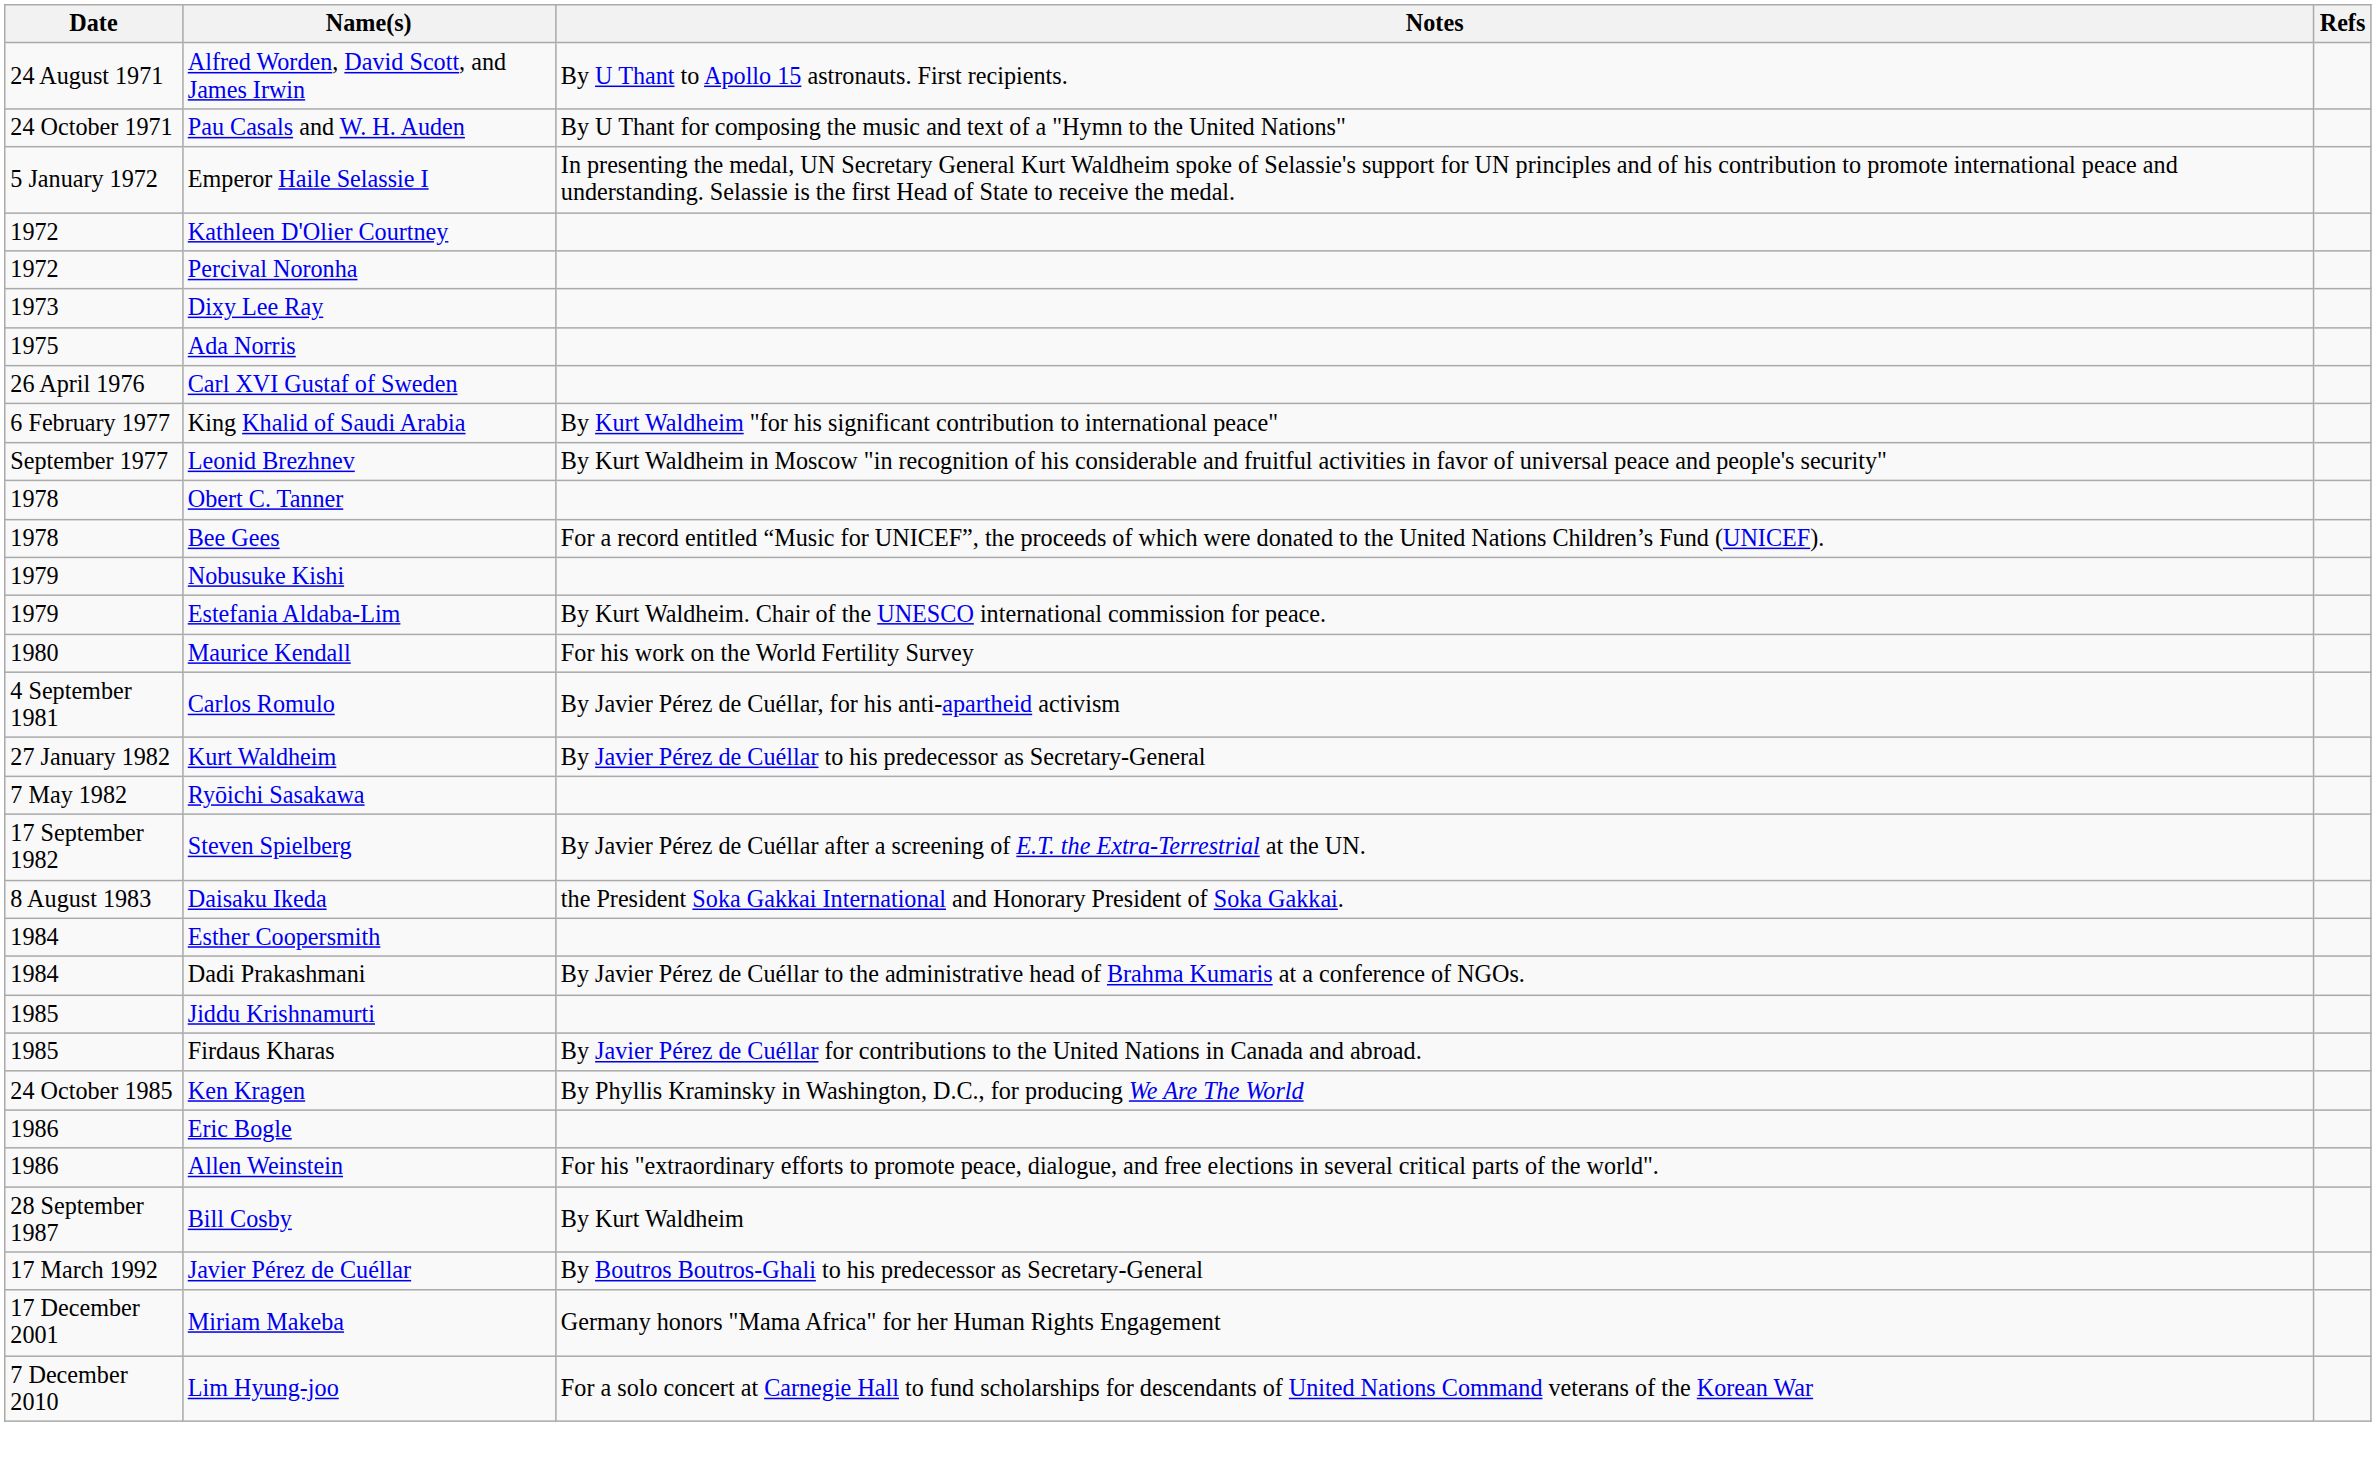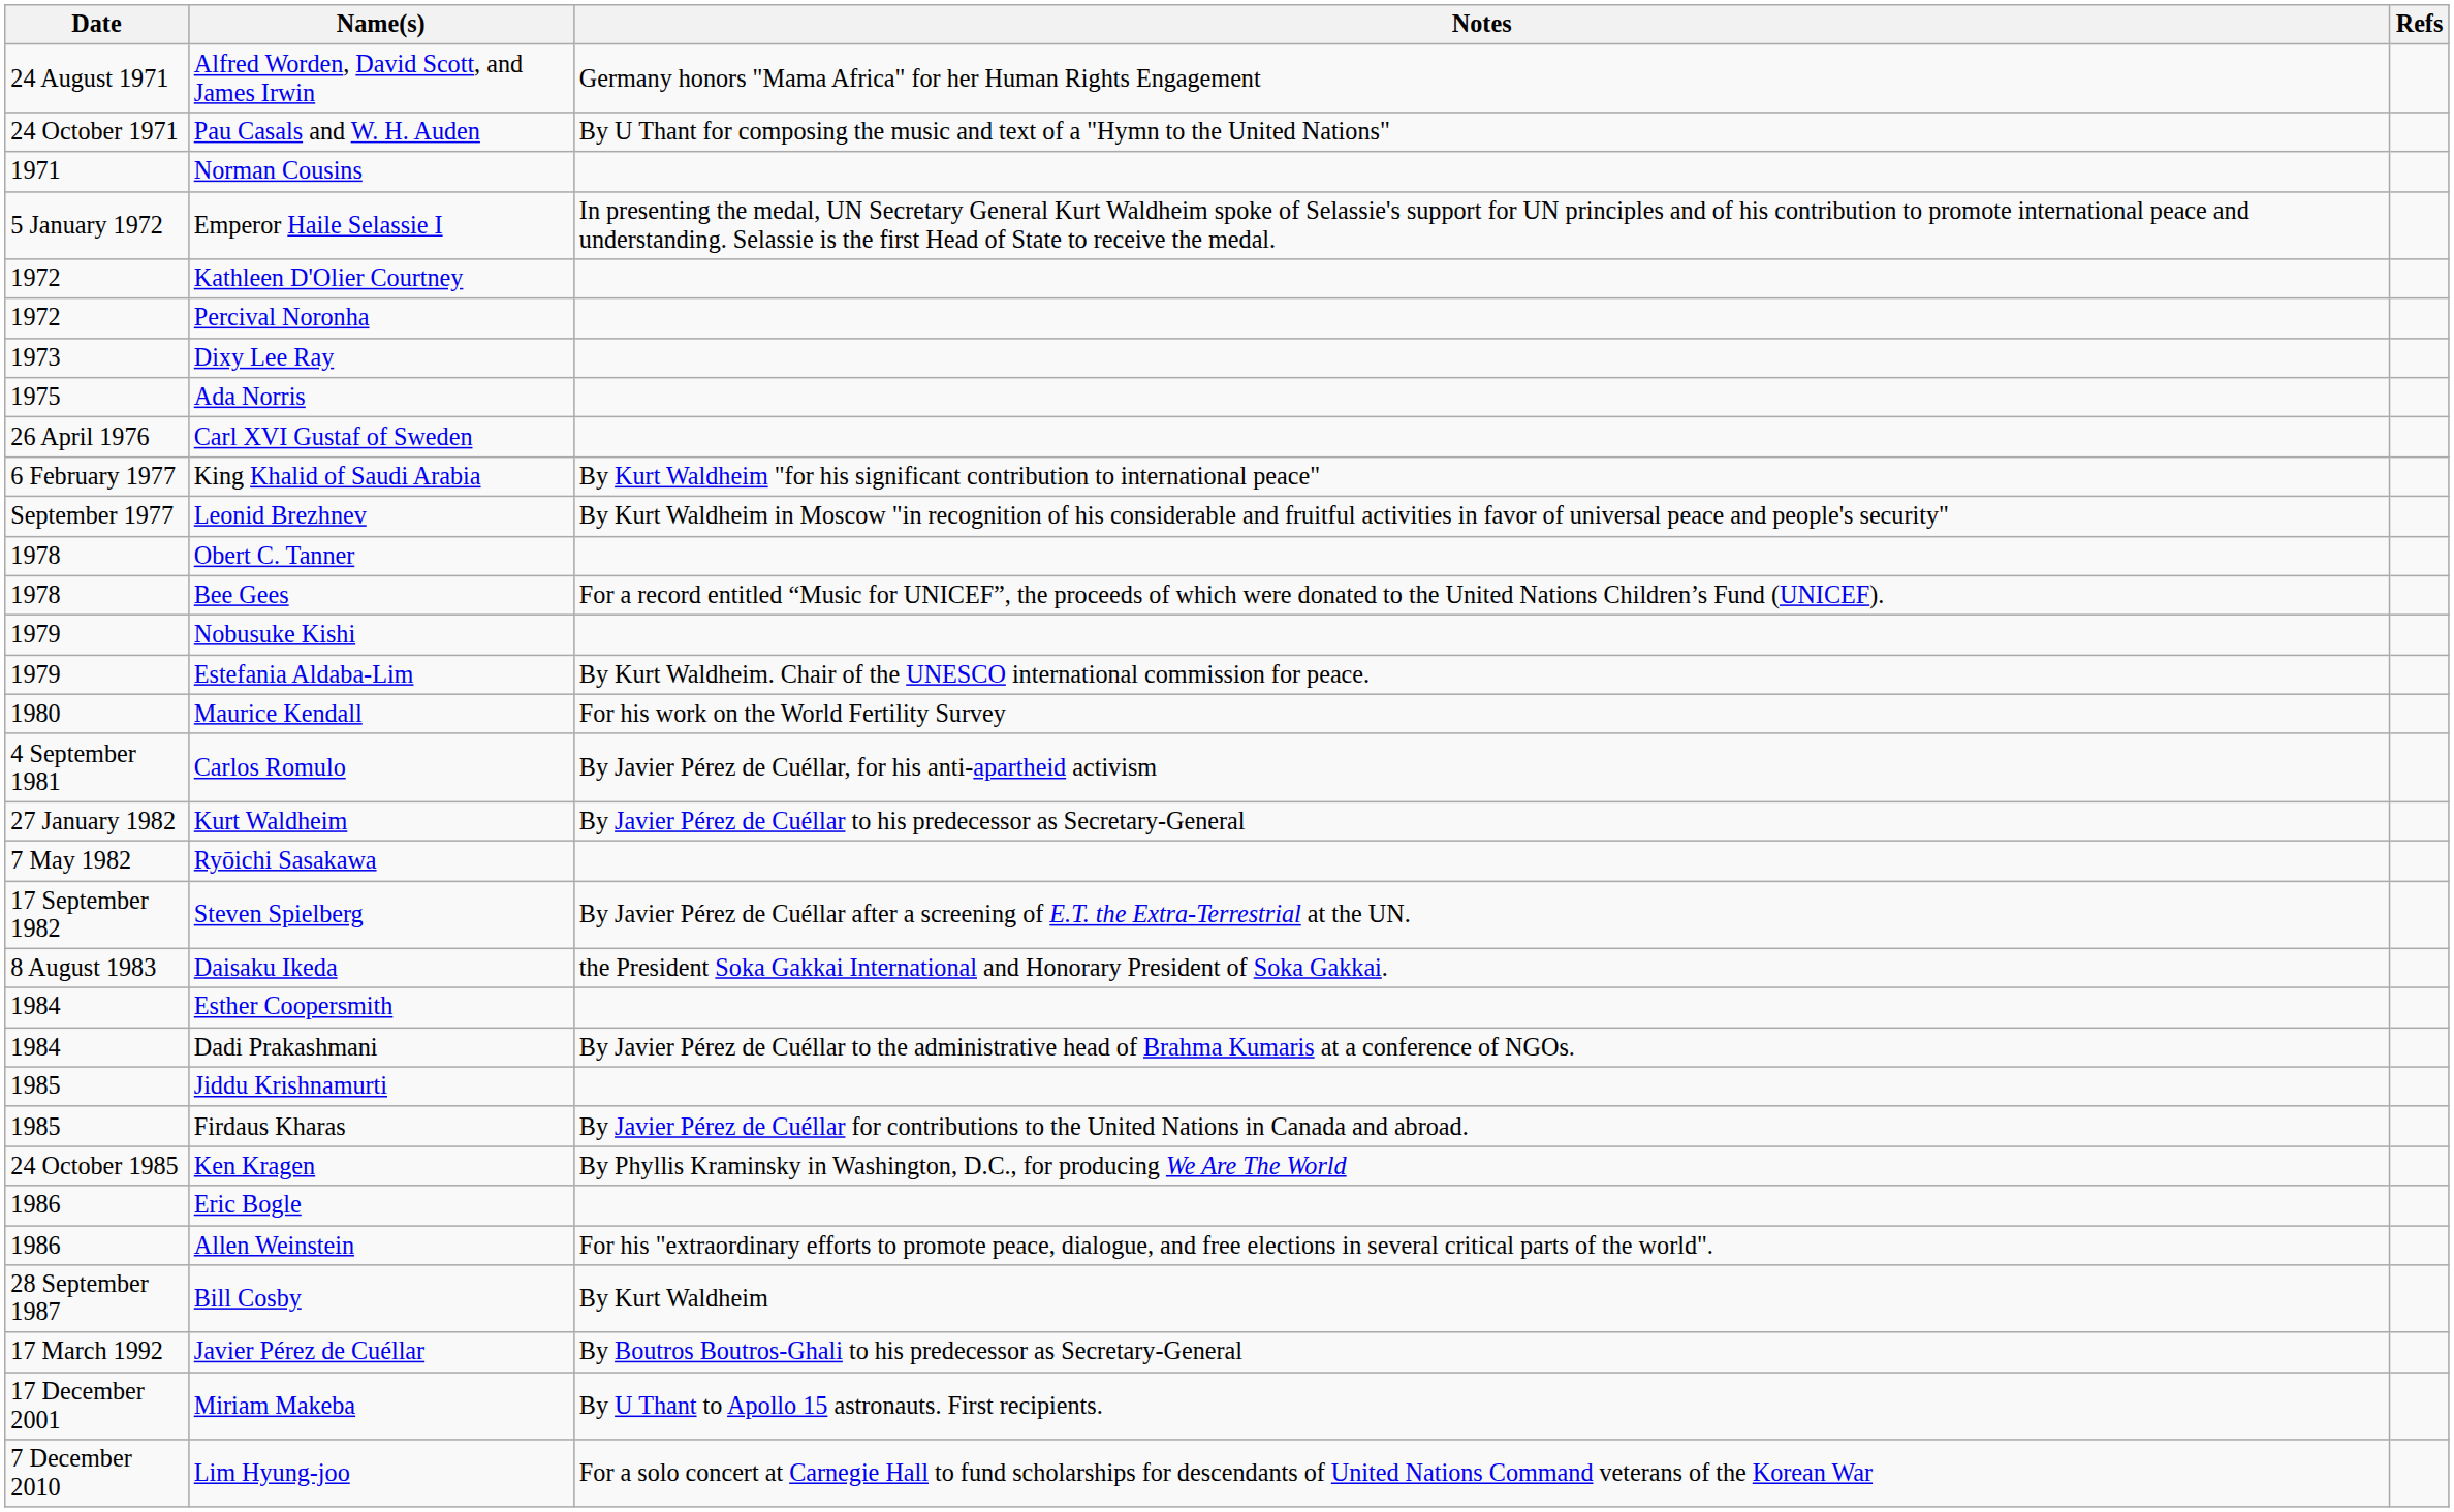Alfred Worden, David Scott, and James Irwin | Notes: By U Thant to Apollo 15 astronauts. First recipients. -> Germany honors "Mama Africa" for her Human Rights Engagement
+ row: 1971 | Norman Cousins
Miriam Makeba | Notes: Germany honors "Mama Africa" for her Human Rights Engagement -> By U Thant to Apollo 15 astronauts. First recipients.
